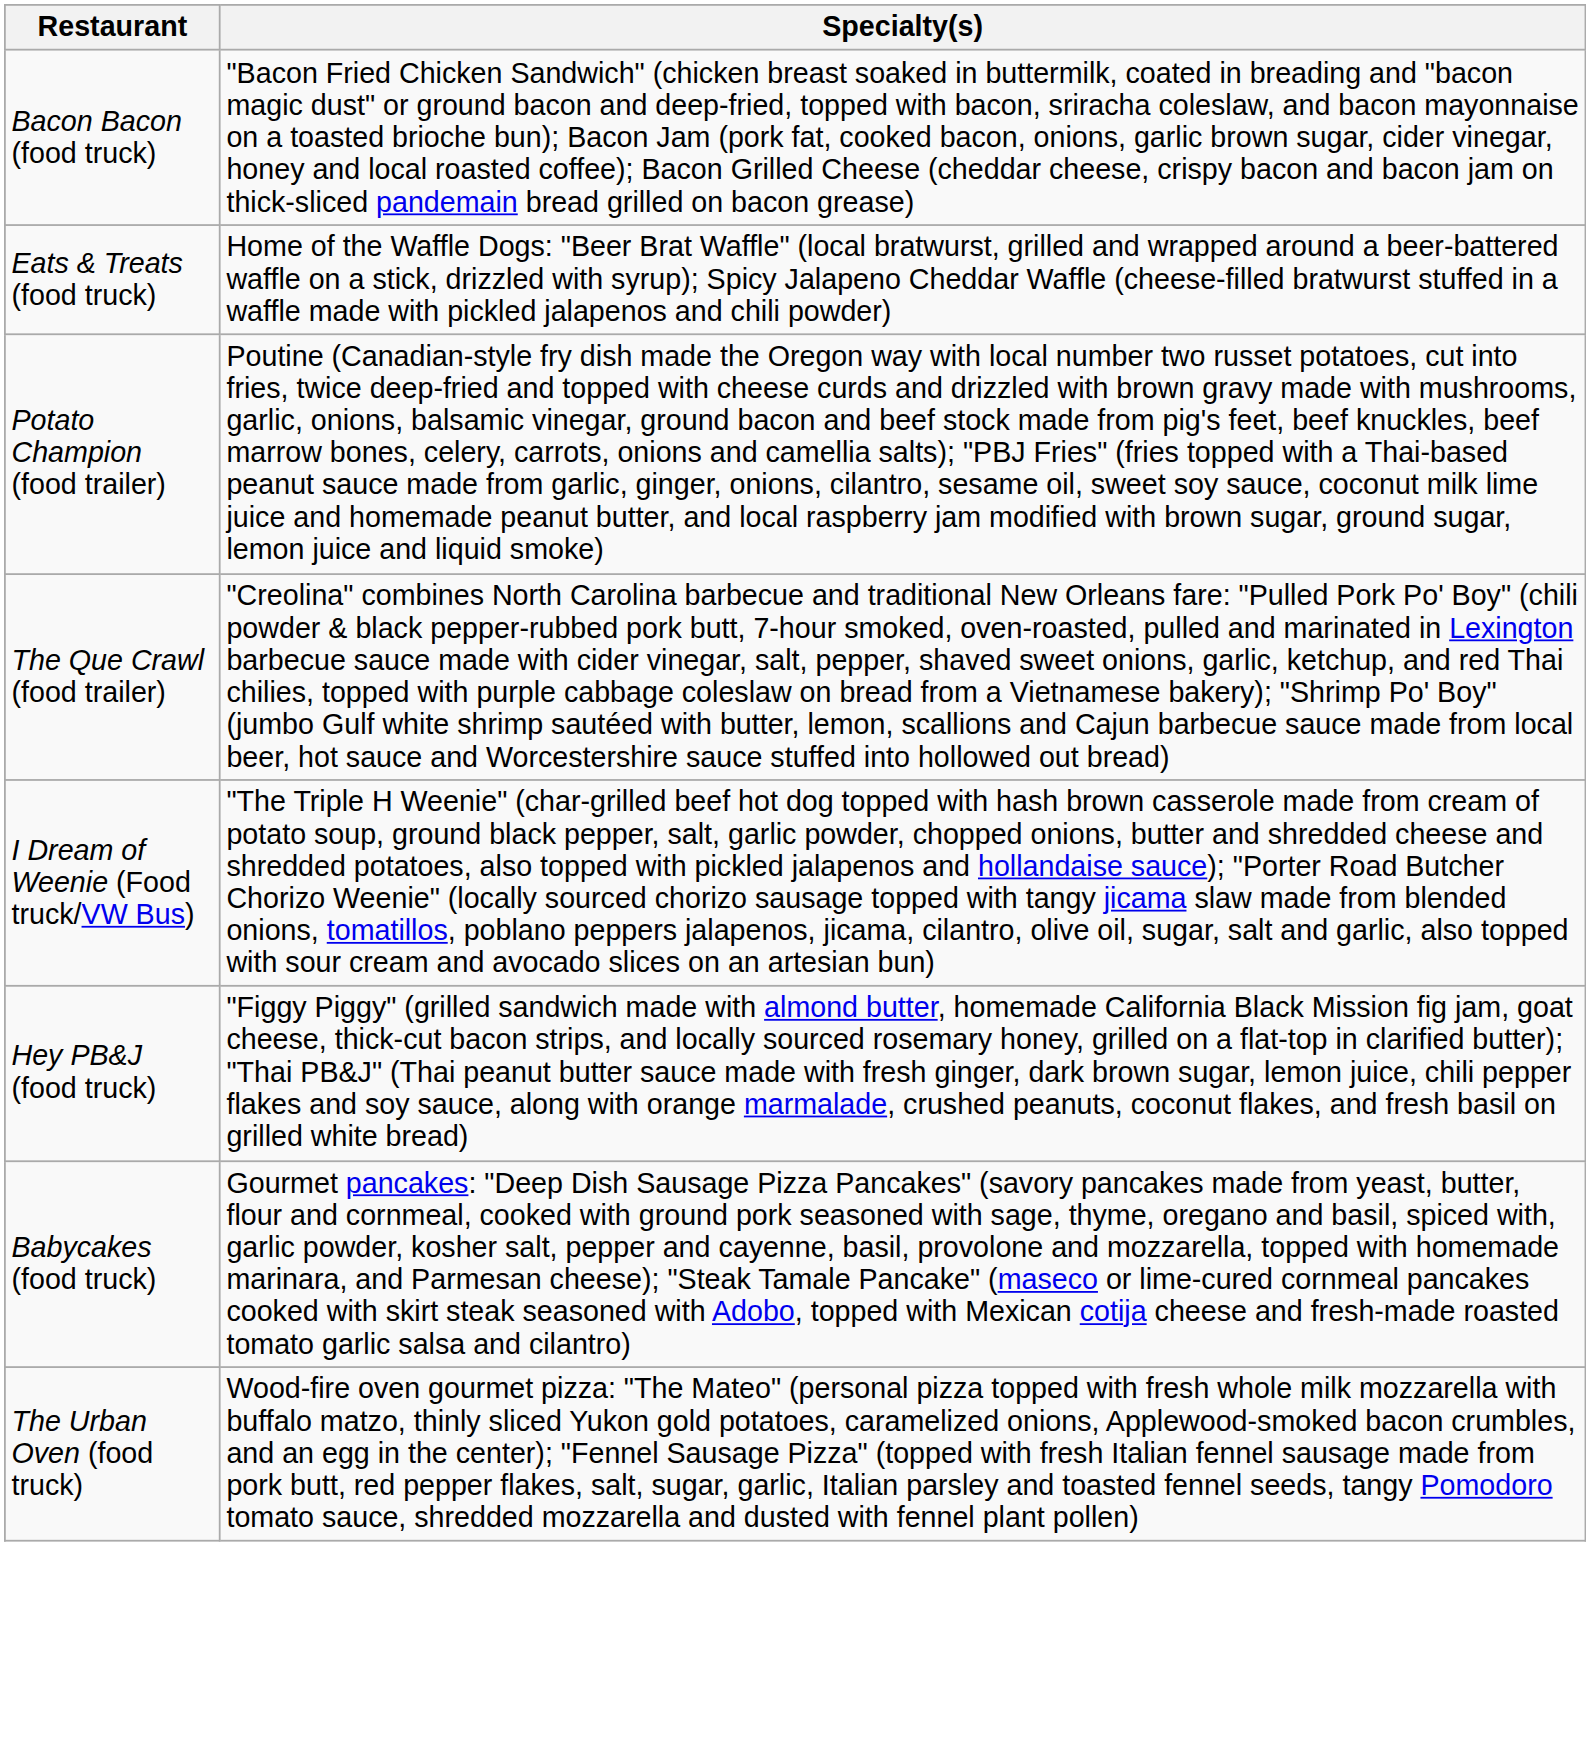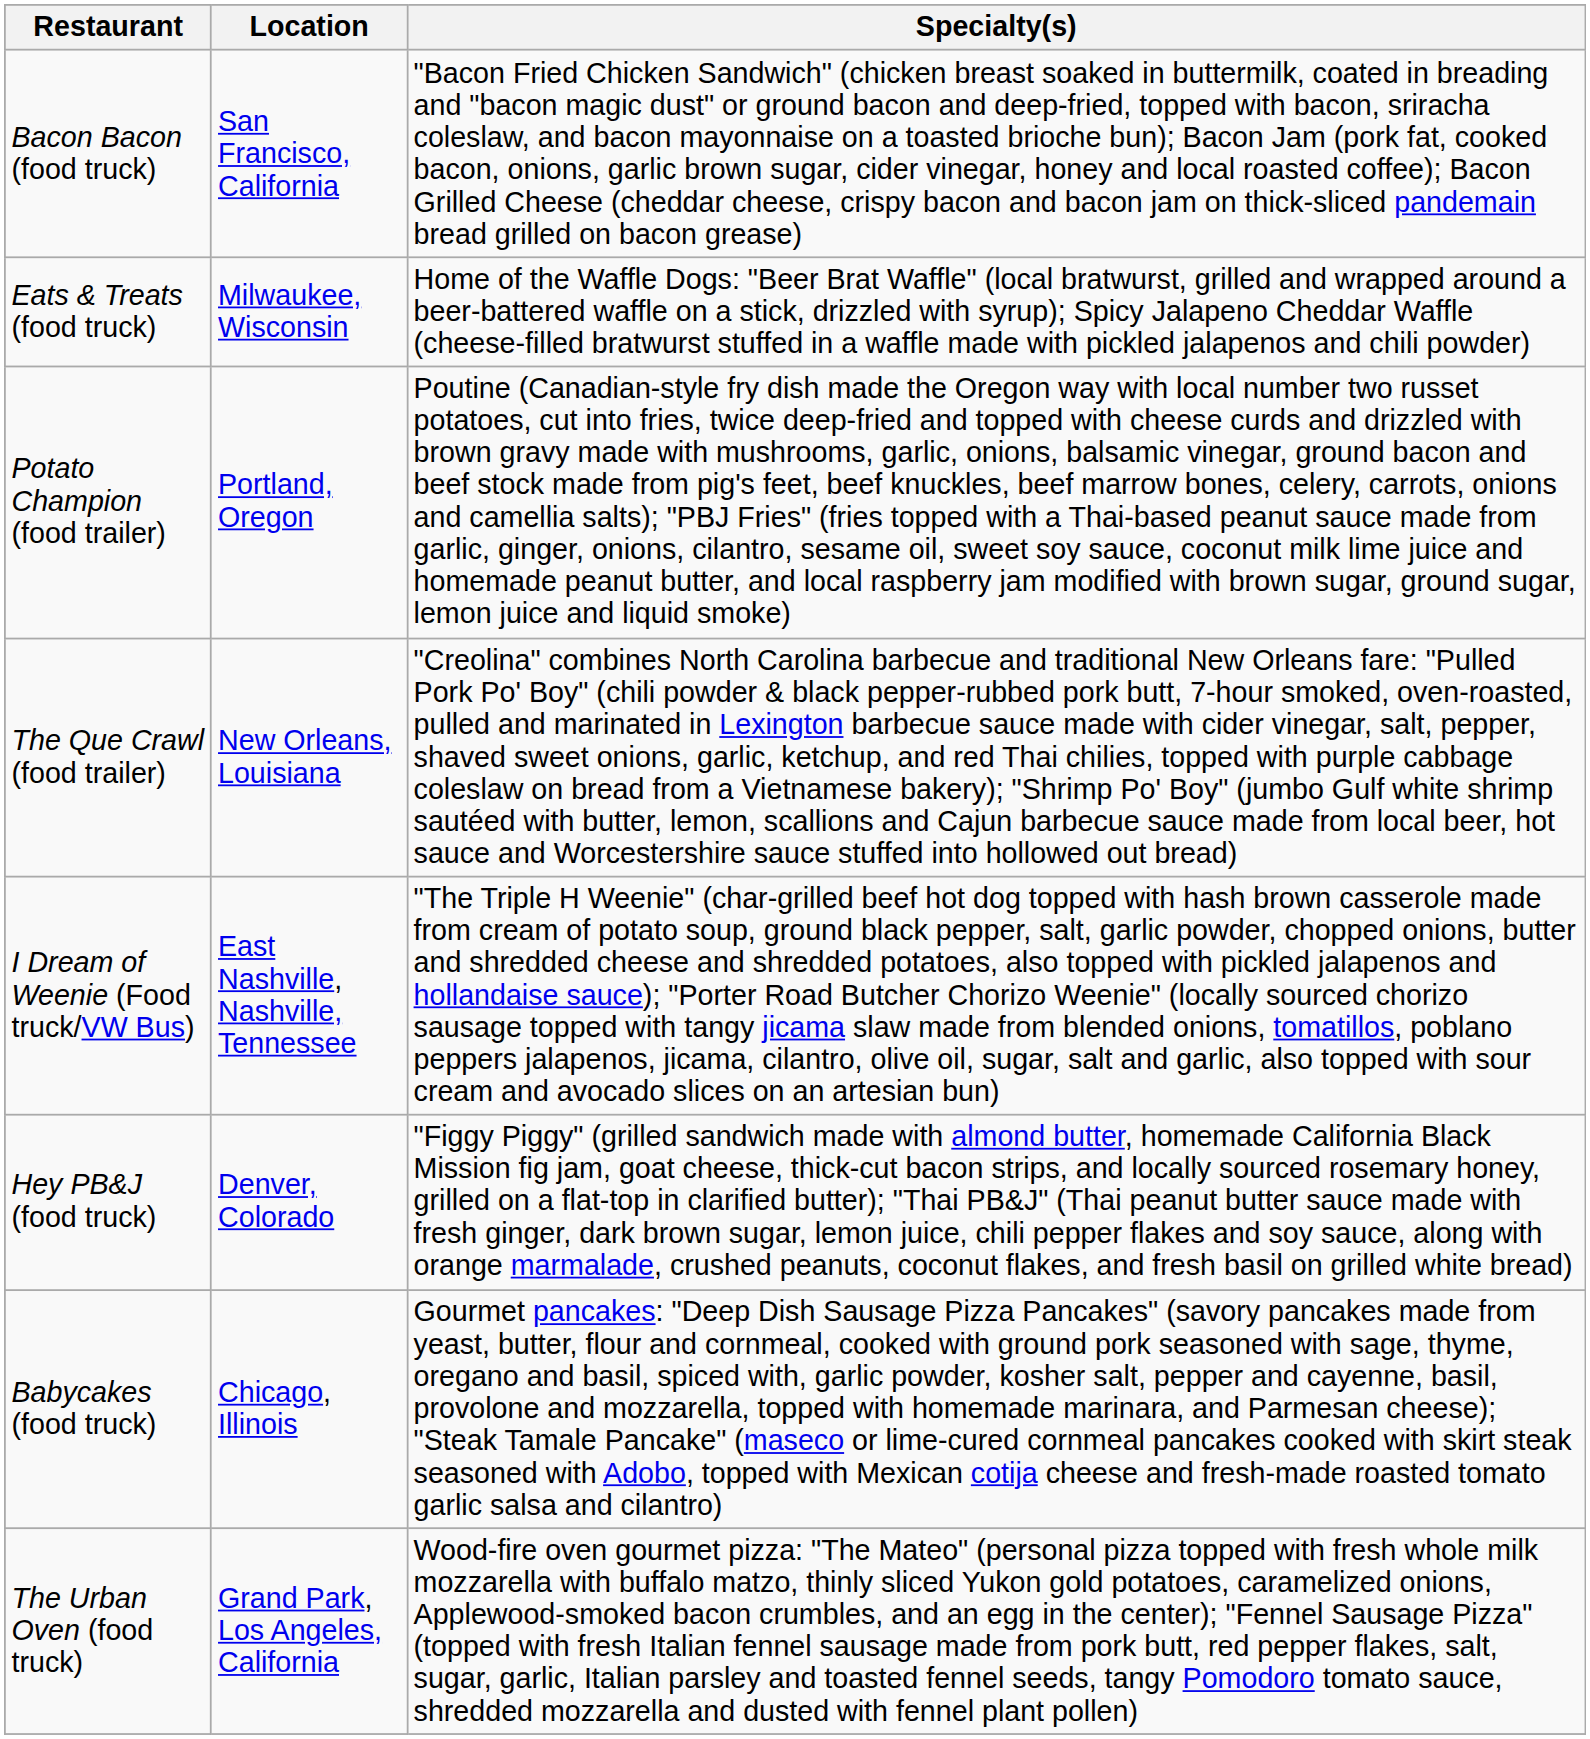+ column: Location | San Francisco, California | Milwaukee, Wisconsin | Portland, Oregon | New Orleans, Louisiana | East Nashville, Nashville, Tennessee | Denver, Colorado | Chicago, Illinois | Grand Park, Los Angeles, California
